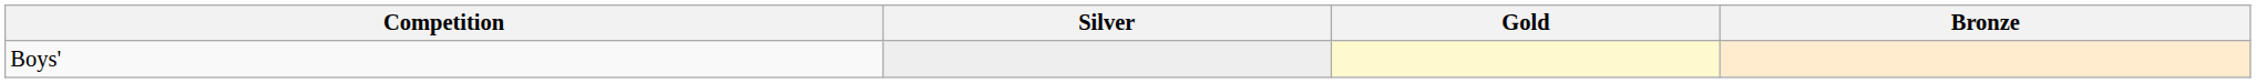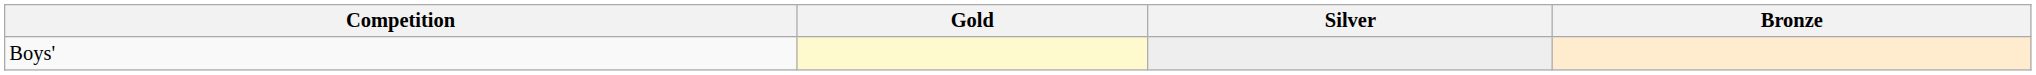columns swapped: Gold <-> Silver
